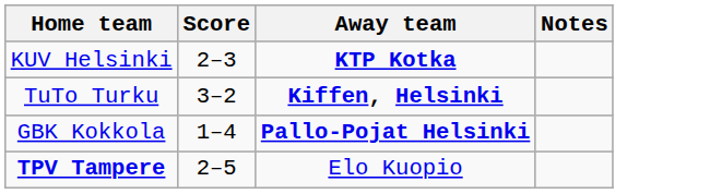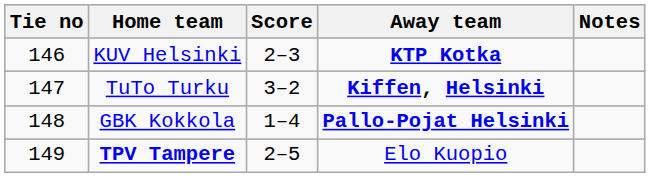+ column: Tie no | 146 | 147 | 148 | 149
